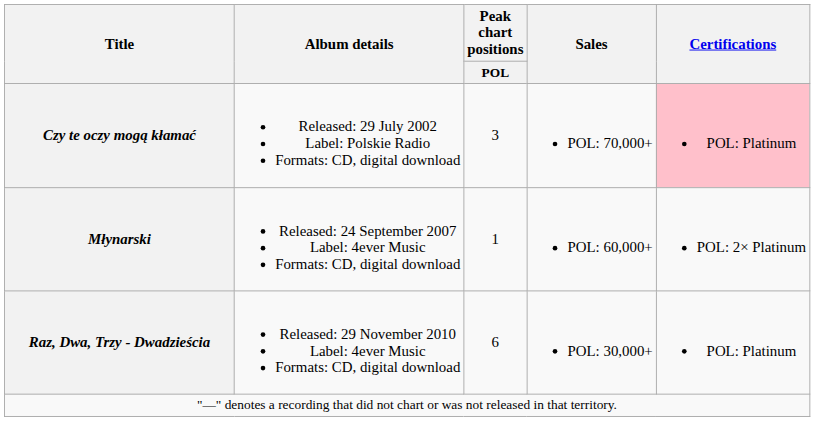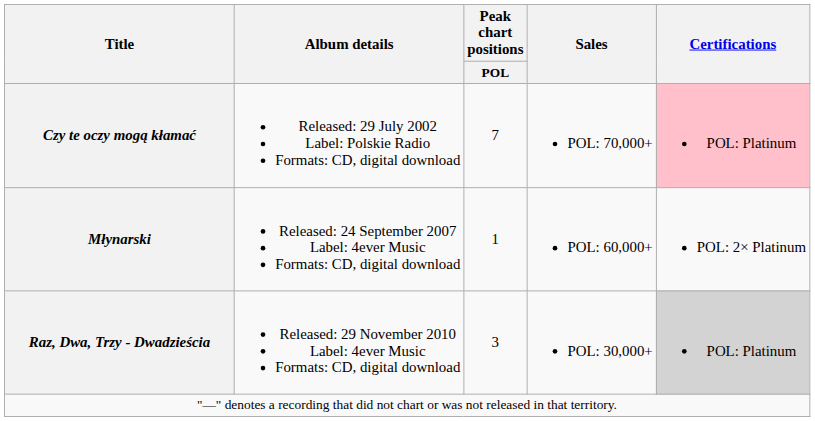Czy te oczy mogą kłamać | Peak chart positions / POL: 3 -> 7
Raz, Dwa, Trzy - Dwadzieścia | Peak chart positions / POL: 6 -> 3
Raz, Dwa, Trzy - Dwadzieścia | Certifications: no background -> lightgrey background
